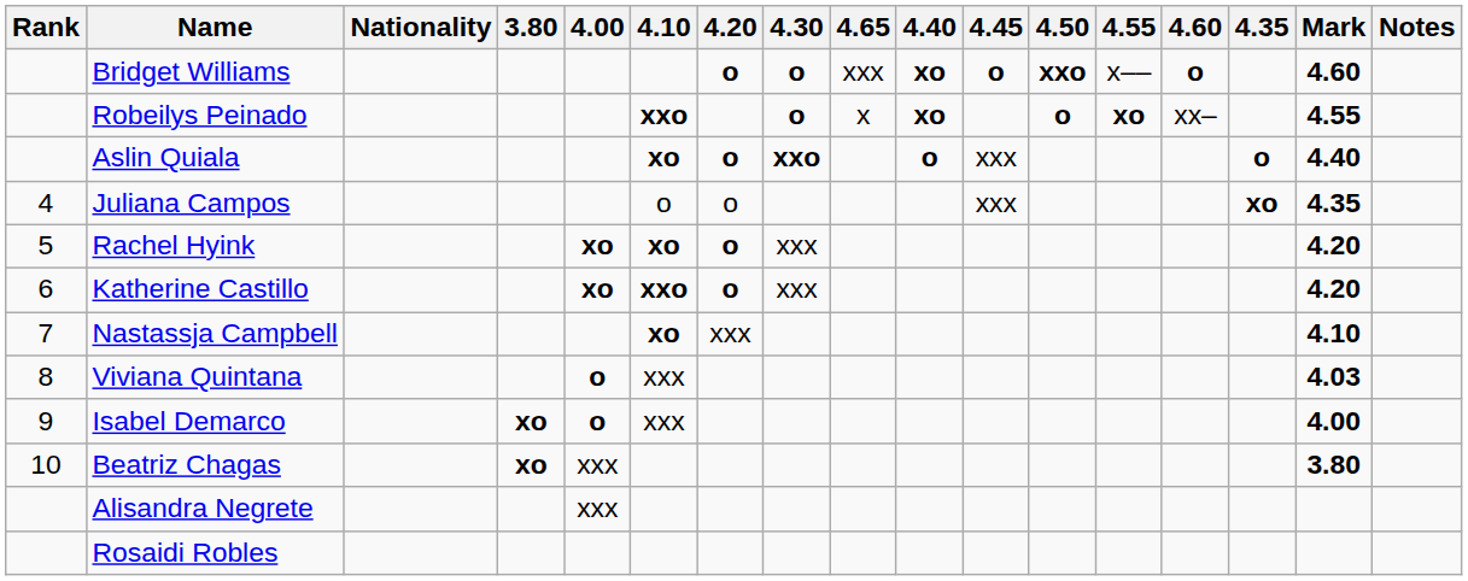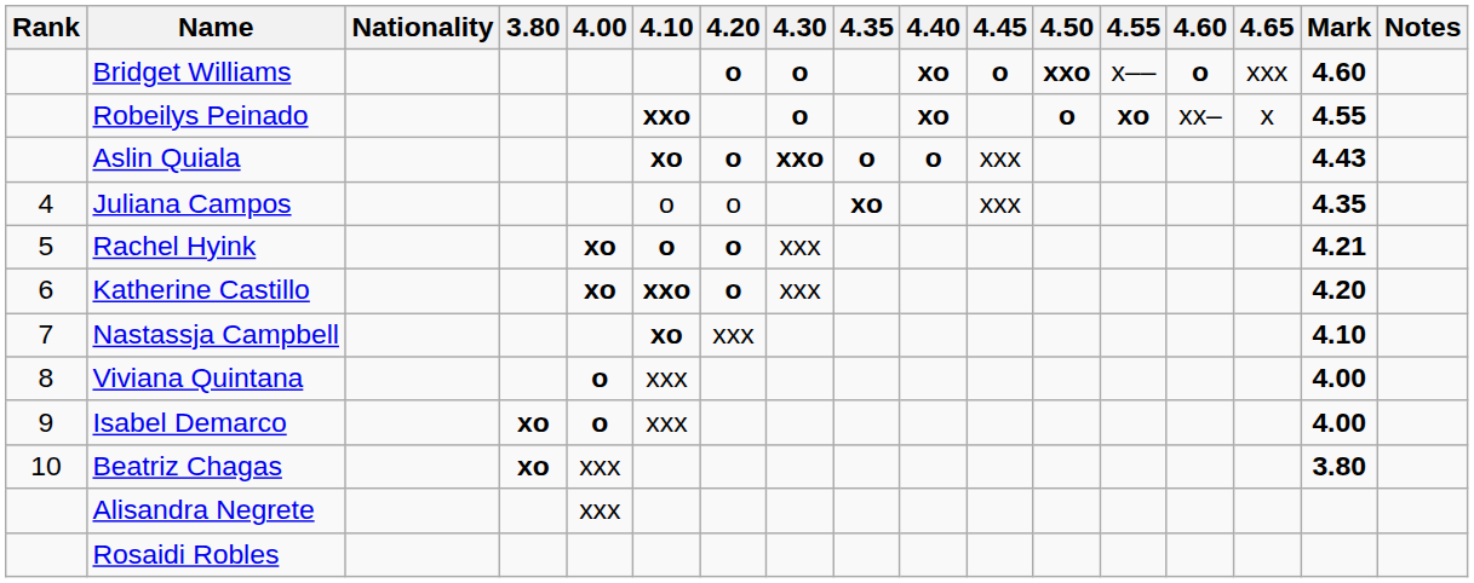columns swapped: 4.35 <-> 4.65
Aslin Quiala | Mark: 4.40 -> 4.43
Rachel Hyink | 4.10: xo -> o
Rachel Hyink | Mark: 4.20 -> 4.21
Viviana Quintana | Mark: 4.03 -> 4.00
